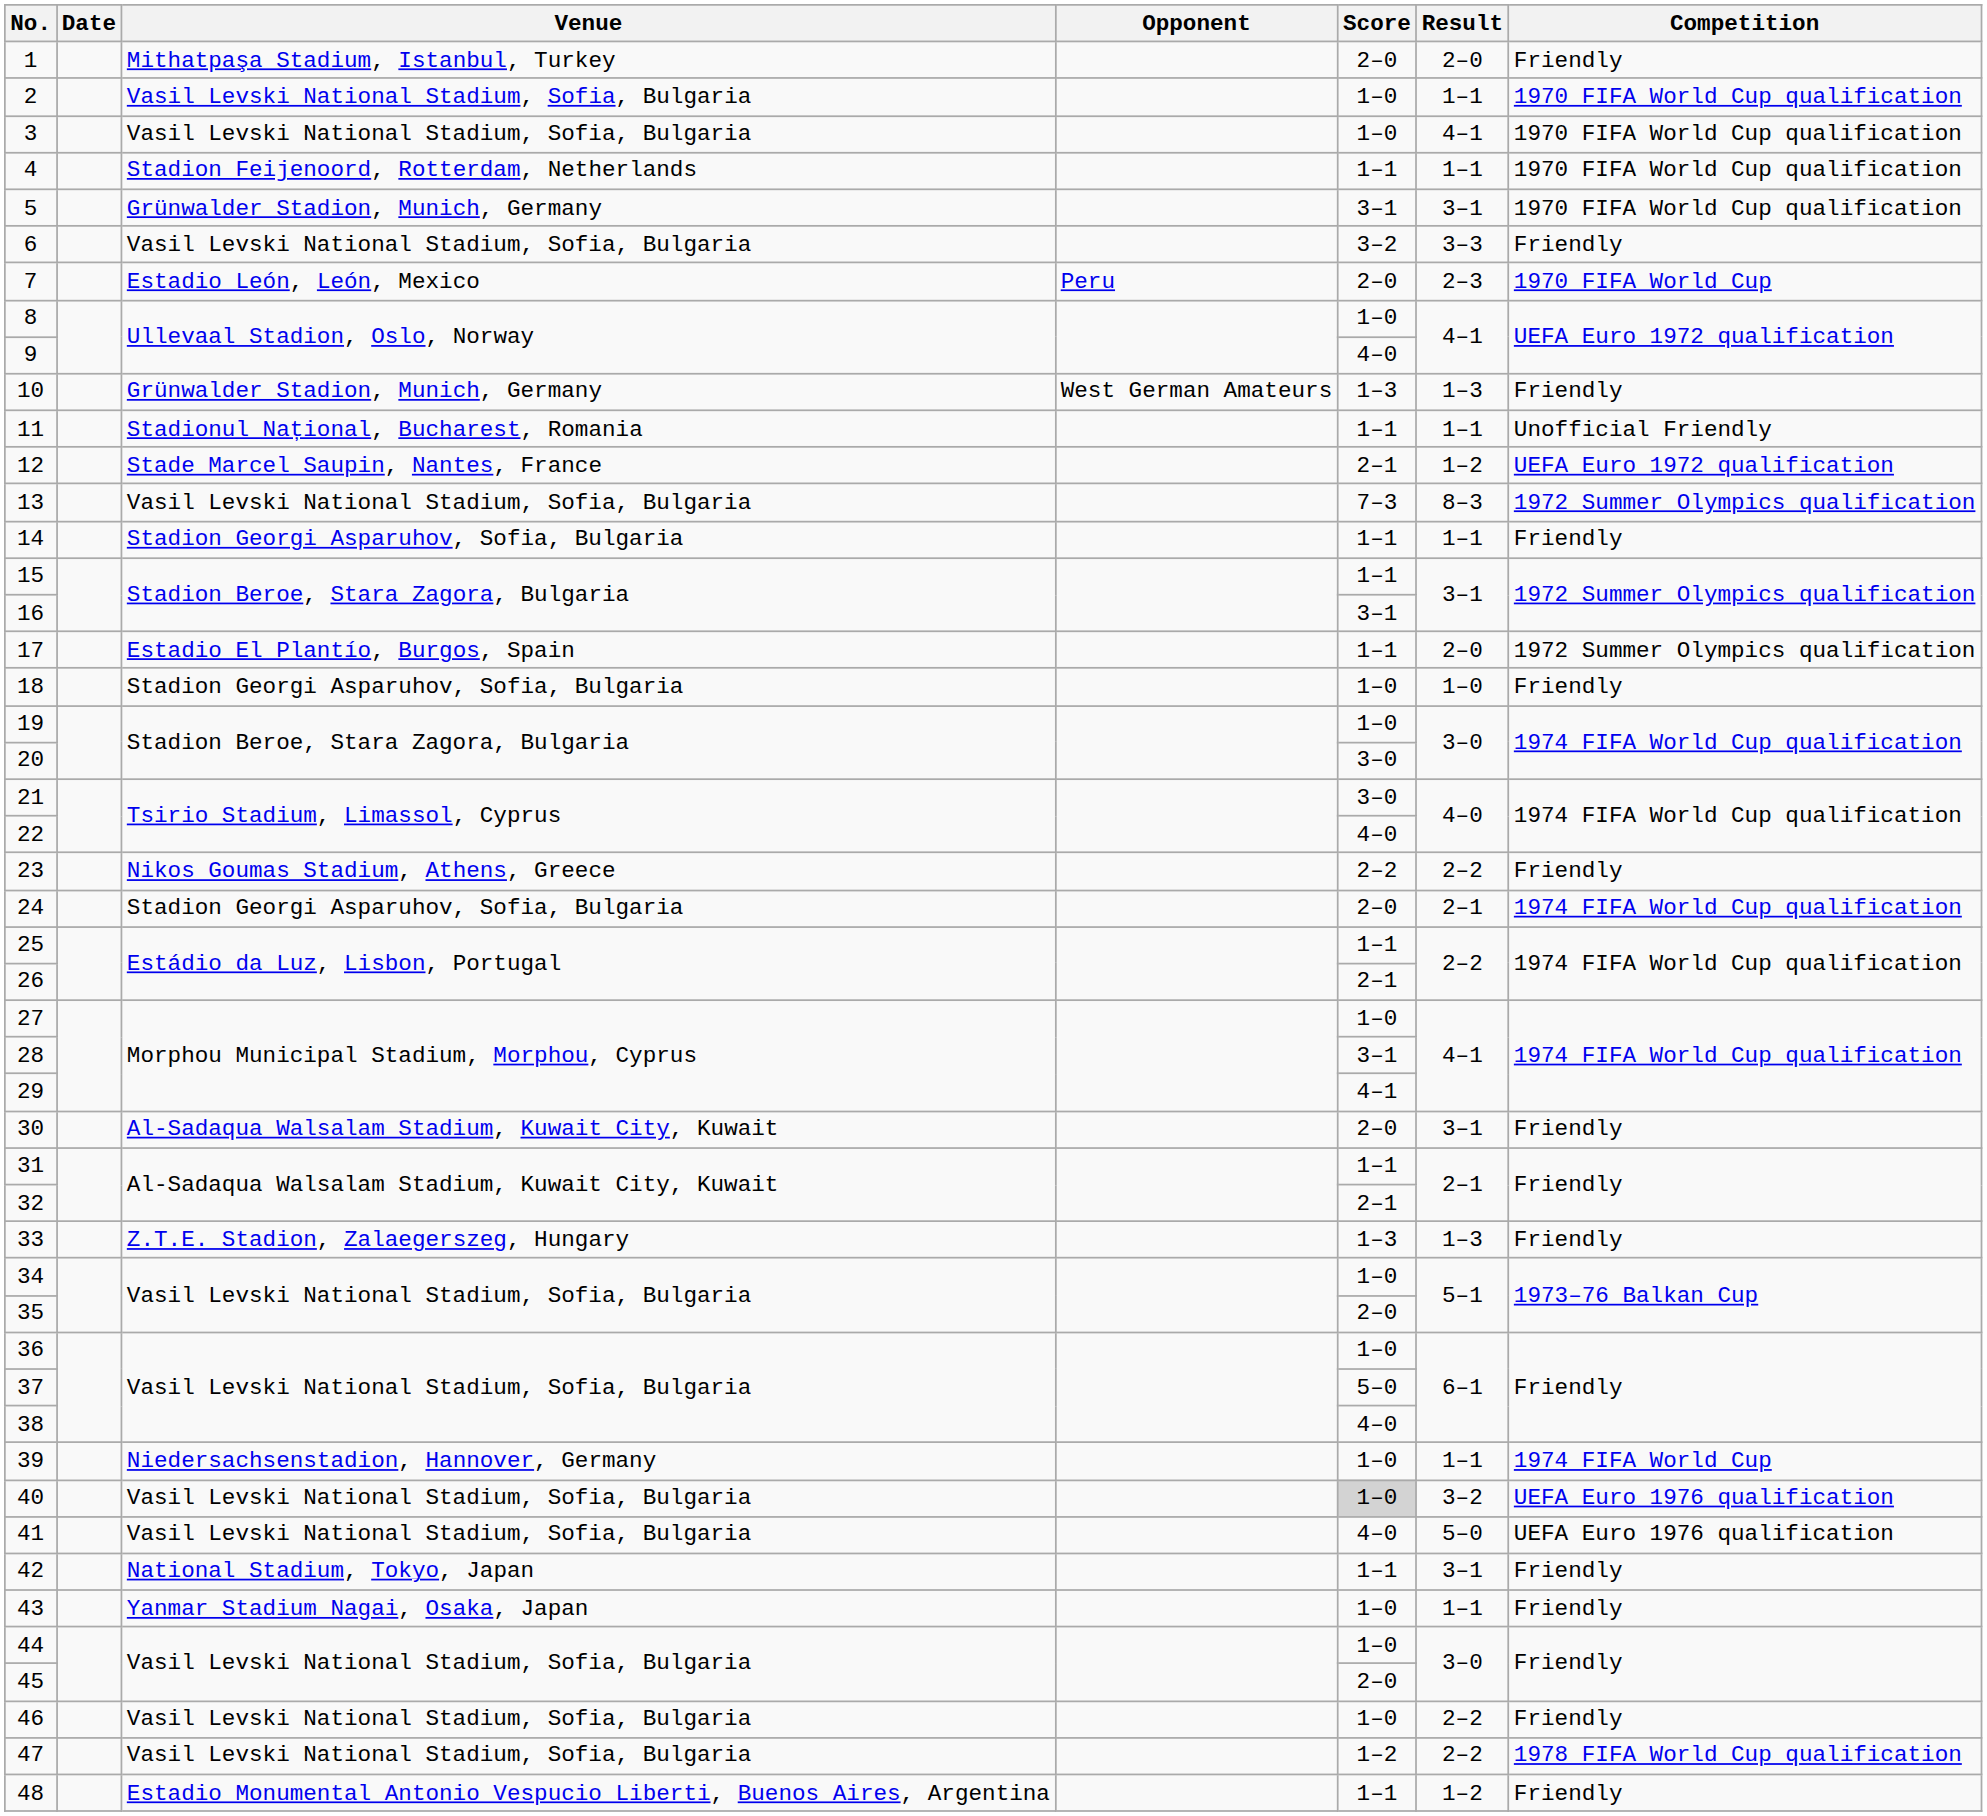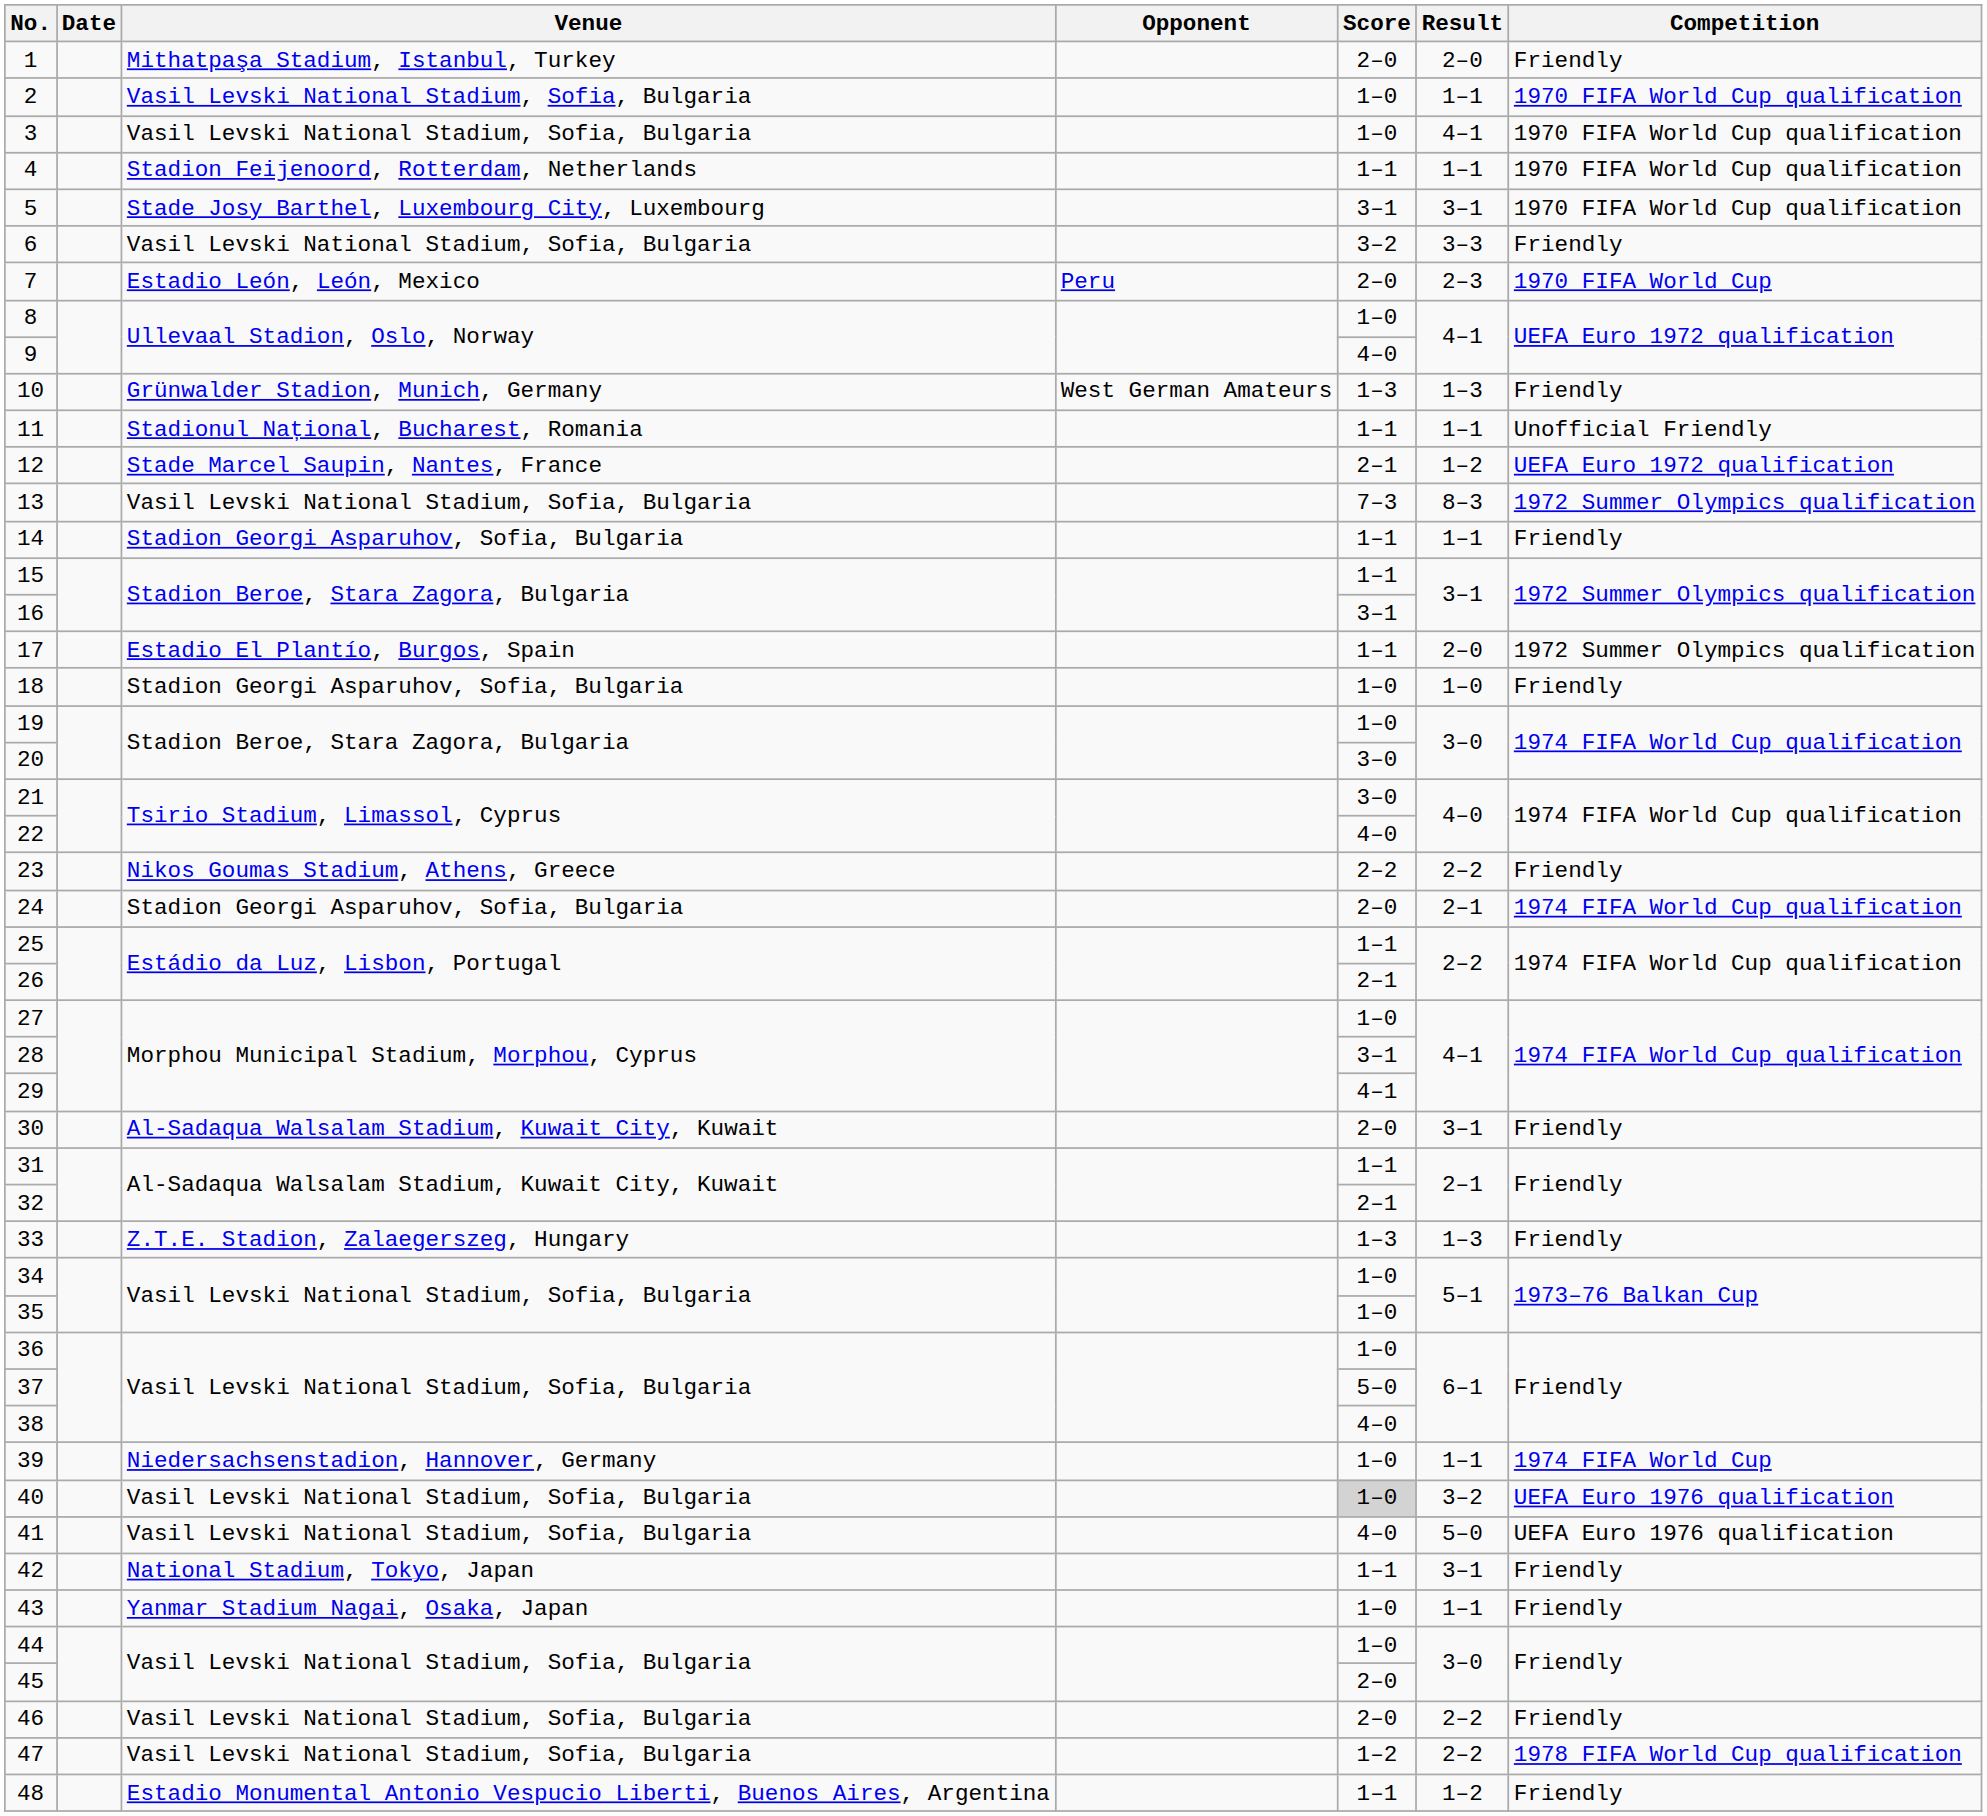5 | Venue: Grünwalder Stadion, Munich, Germany -> Stade Josy Barthel, Luxembourg City, Luxembourg
35 | Score: 2–0 -> 1–0
46 | Score: 1–0 -> 2–0
